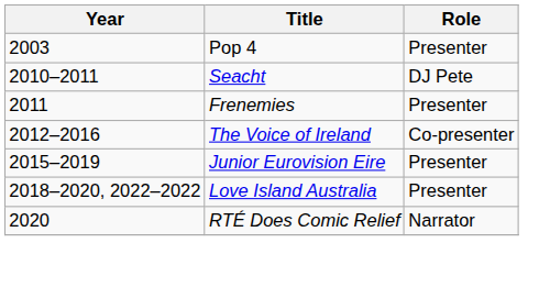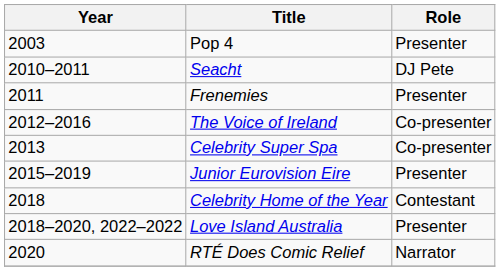+ row: 2013 | Celebrity Super Spa | Co-presenter
+ row: 2018 | Celebrity Home of the Year | Contestant
